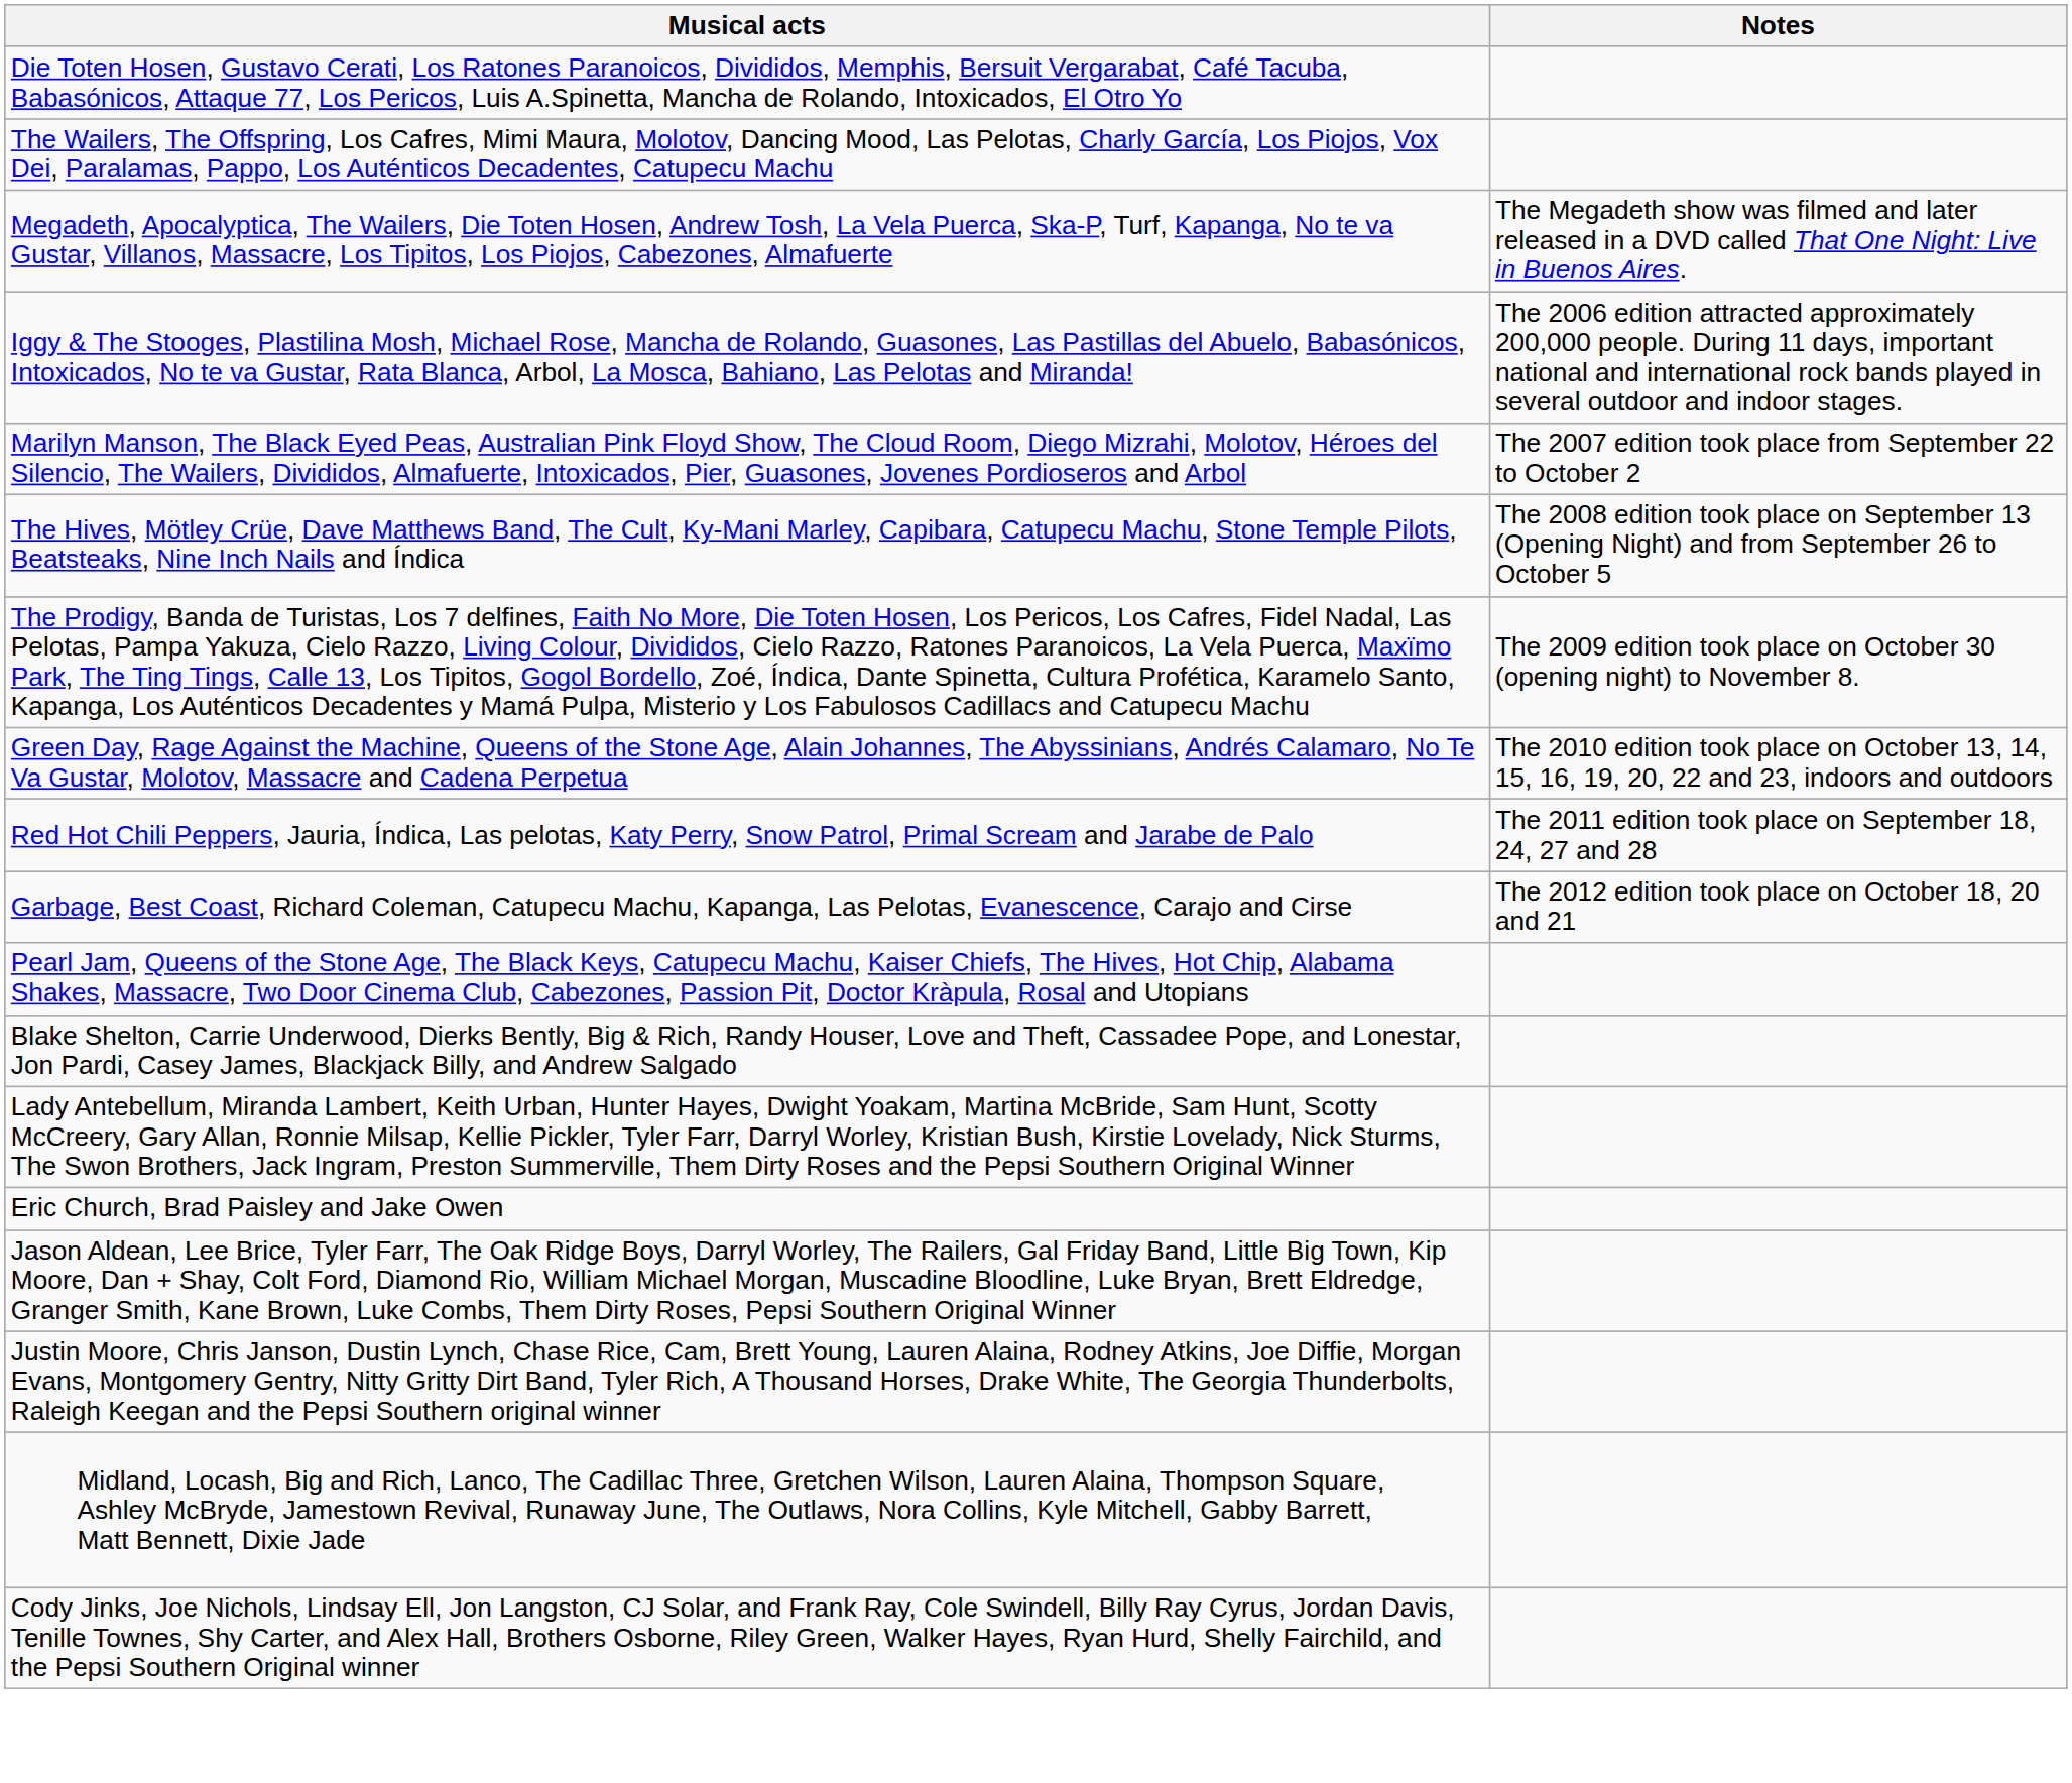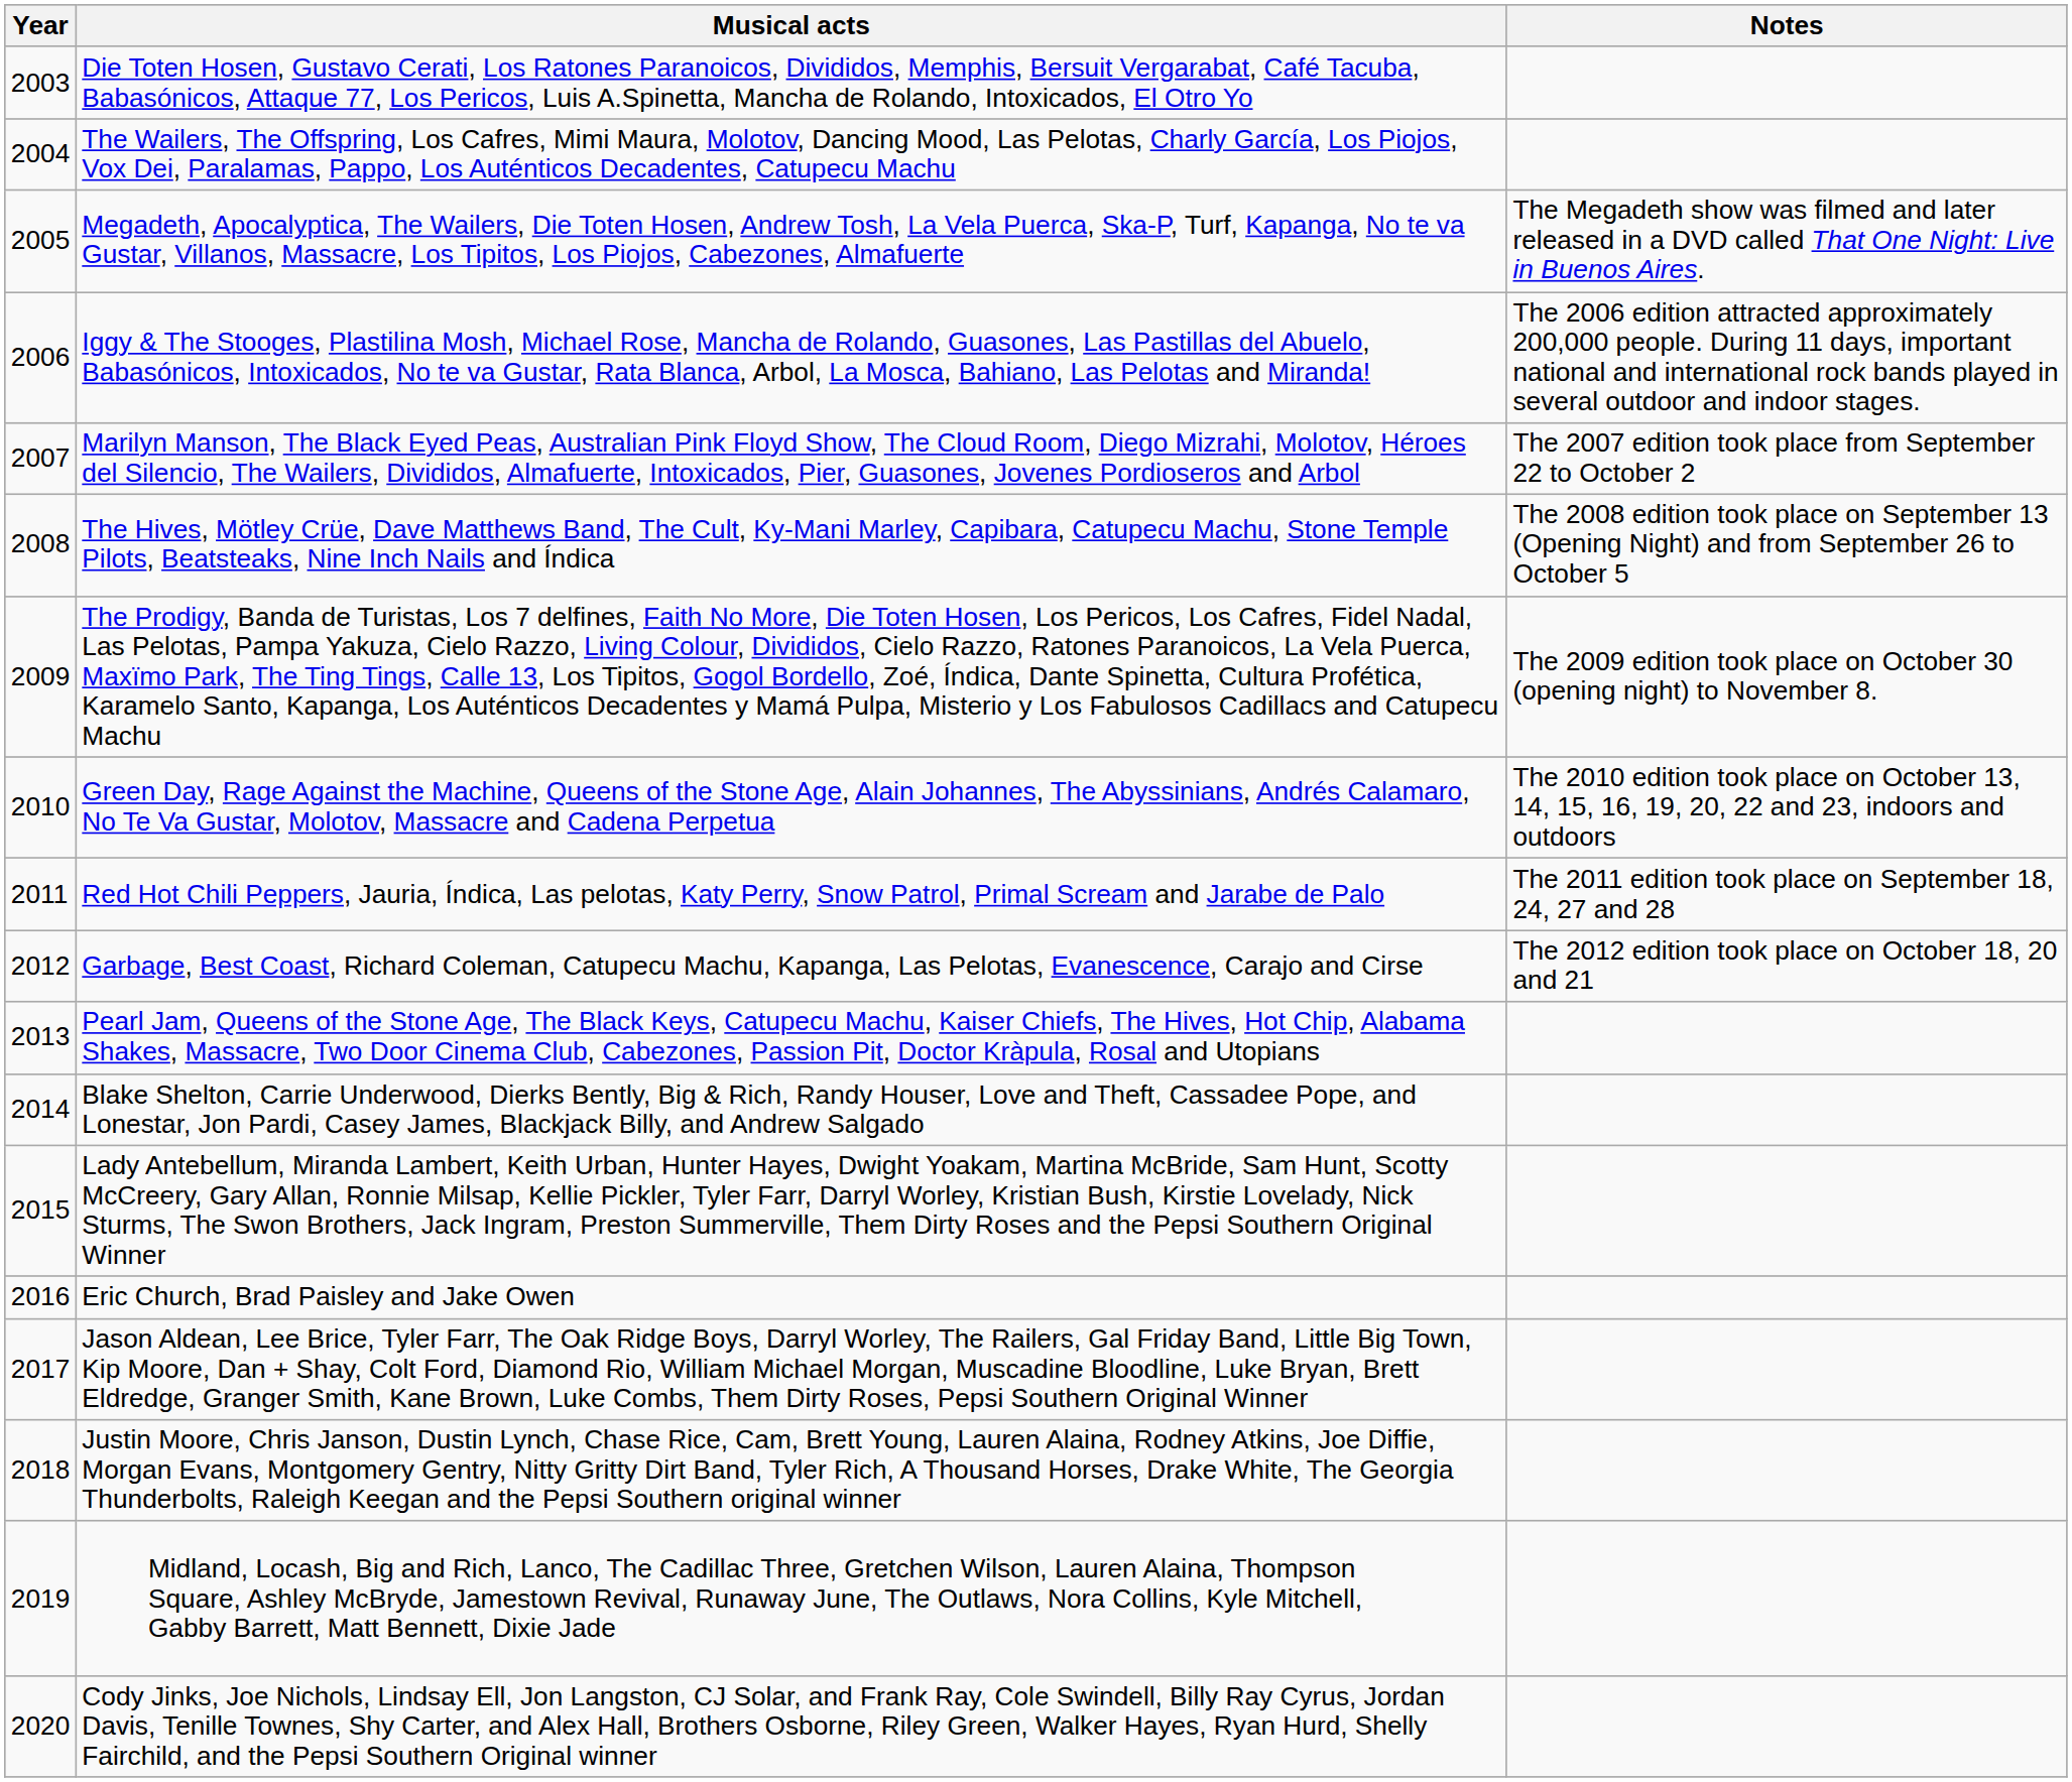+ column: Year | 2003 | 2004 | 2005 | 2006 | 2007 | 2008 | 2009 | 2010 | 2011 | 2012 | 2013 | 2014 | 2015 | 2016 | 2017 | 2018 | 2019 | 2020
